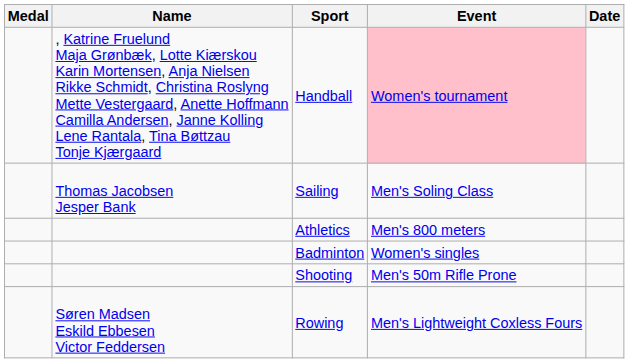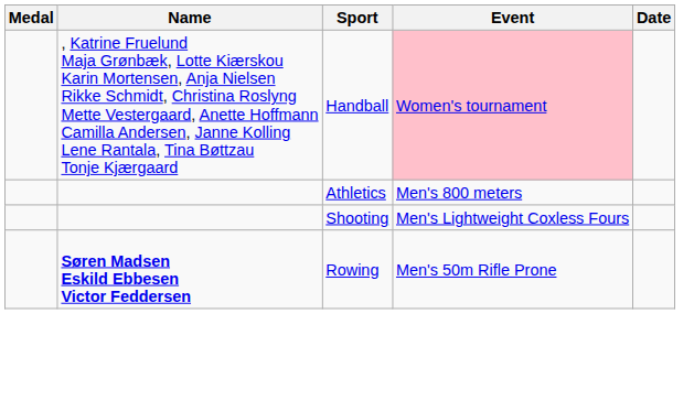- row: Thomas Jacobsen Jesper Bank | Sailing | Men's Soling Class
- row: Badminton | Women's singles
Shooting | Event: Men's 50m Rifle Prone -> Men's Lightweight Coxless Fours
Rowing | Name: normal -> bold
Rowing | Event: Men's Lightweight Coxless Fours -> Men's 50m Rifle Prone
